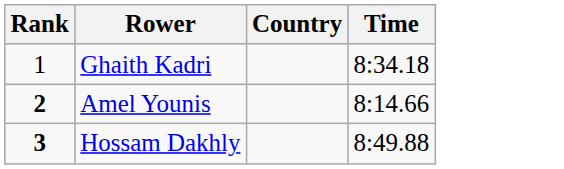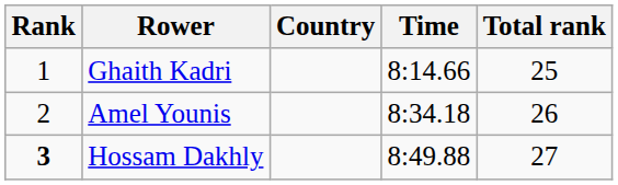+ column: Total rank | 25 | 26 | 27
Ghaith Kadri | Time: 8:34.18 -> 8:14.66
Amel Younis | Rank: bold -> normal
Amel Younis | Time: 8:14.66 -> 8:34.18
